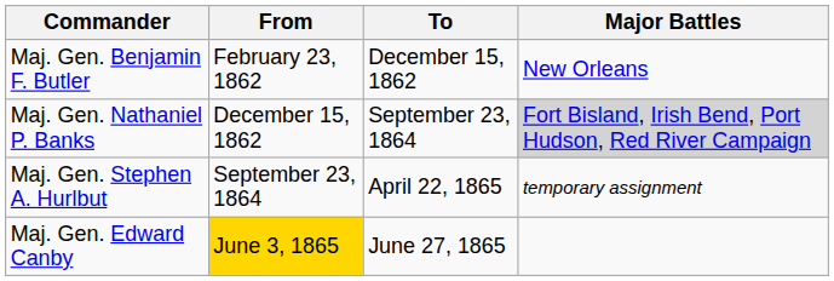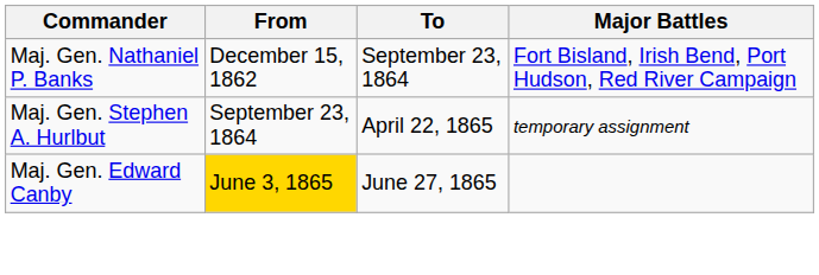- row: Maj. Gen. Benjamin F. Butler | February 23, 1862 | December 15, 1862 | New Orleans
Maj. Gen. Nathaniel P. Banks | Major Battles: lightgrey background -> no background
